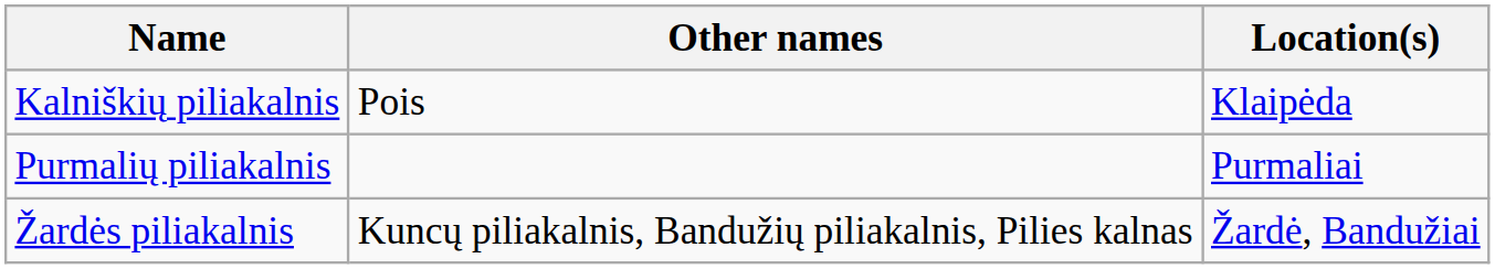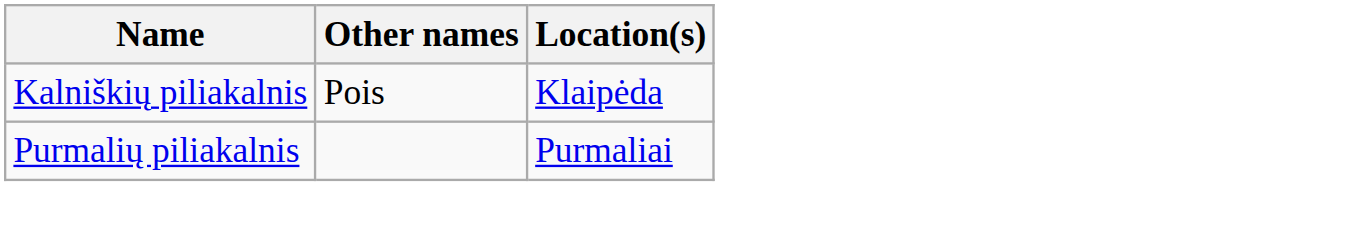- row: Žardės piliakalnis | Kuncų piliakalnis, Bandužių piliakalnis, Pilies kalnas | Žardė, Bandužiai
